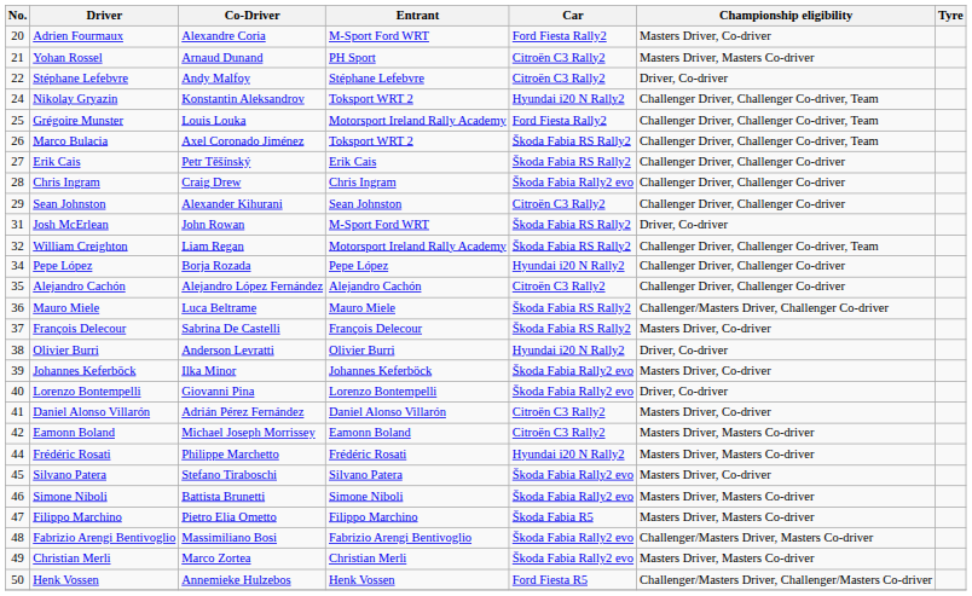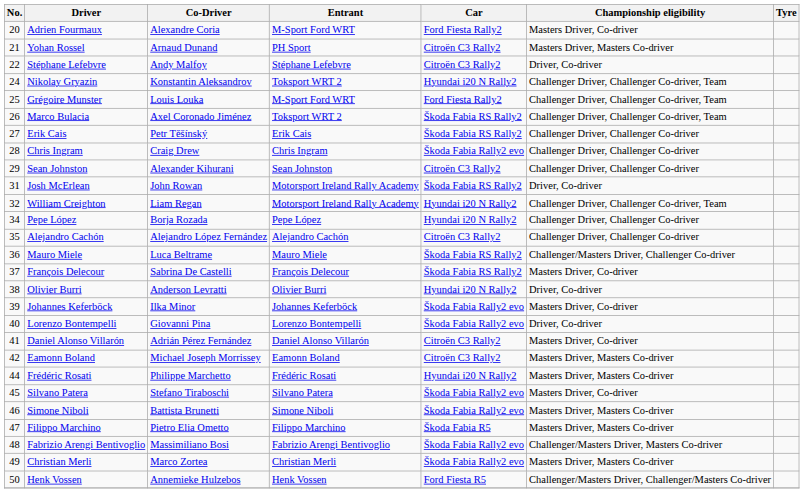Grégoire Munster | Entrant: Motorsport Ireland Rally Academy -> M-Sport Ford WRT
Josh McErlean | Entrant: M-Sport Ford WRT -> Motorsport Ireland Rally Academy
William Creighton | Car: Škoda Fabia RS Rally2 -> Hyundai i20 N Rally2
